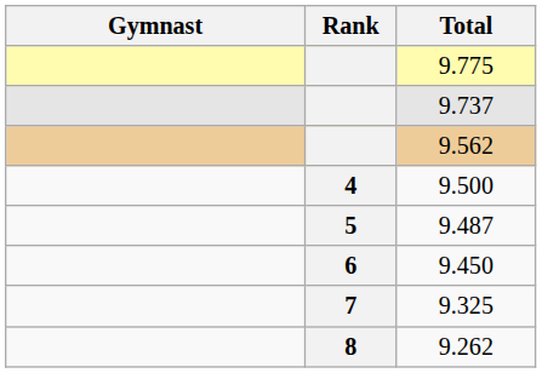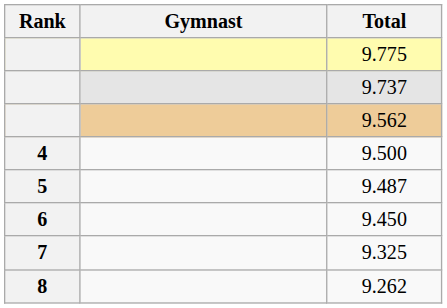columns swapped: Rank <-> Gymnast
